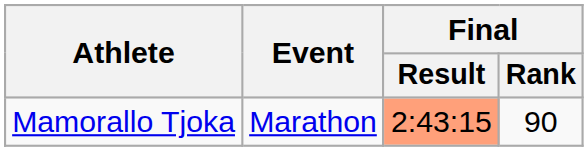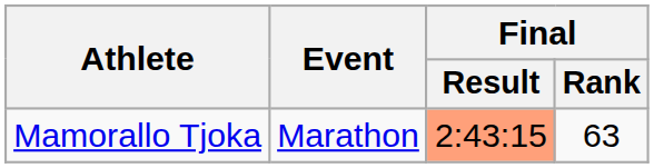Mamorallo Tjoka | Final / Rank: 90 -> 63
